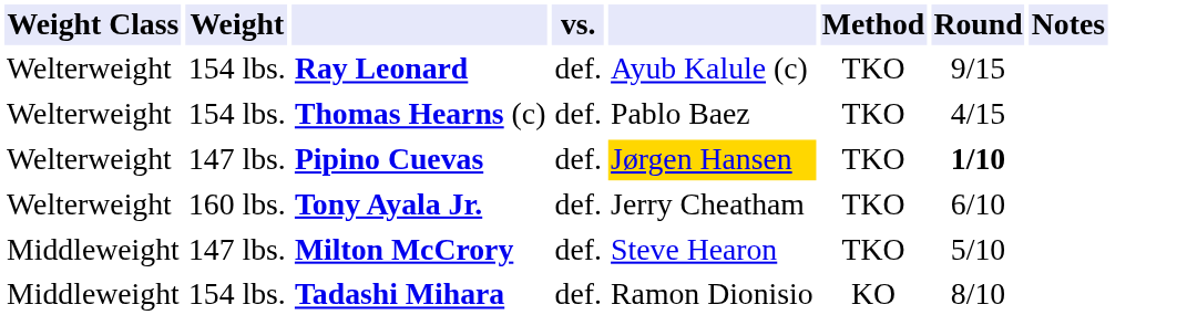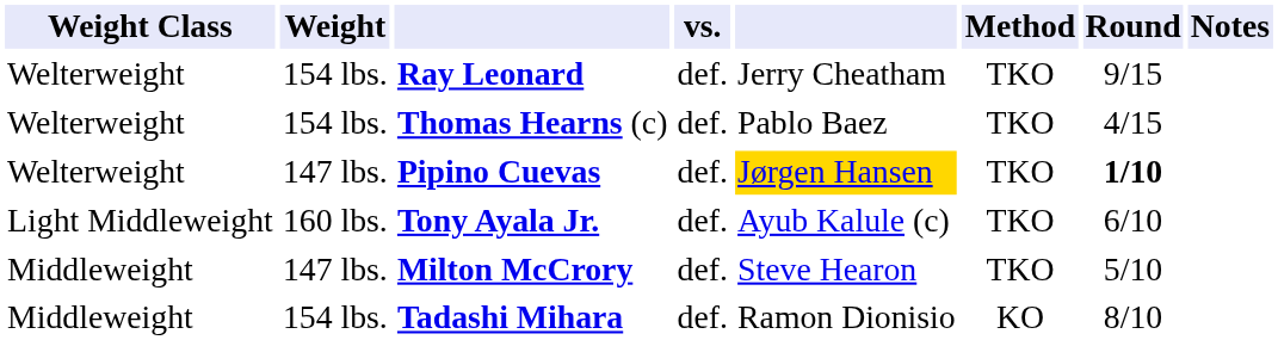Ray Leonard | column 5: Ayub Kalule (c) -> Jerry Cheatham
Tony Ayala Jr. | Weight Class: Welterweight -> Light Middleweight
Tony Ayala Jr. | column 5: Jerry Cheatham -> Ayub Kalule (c)
